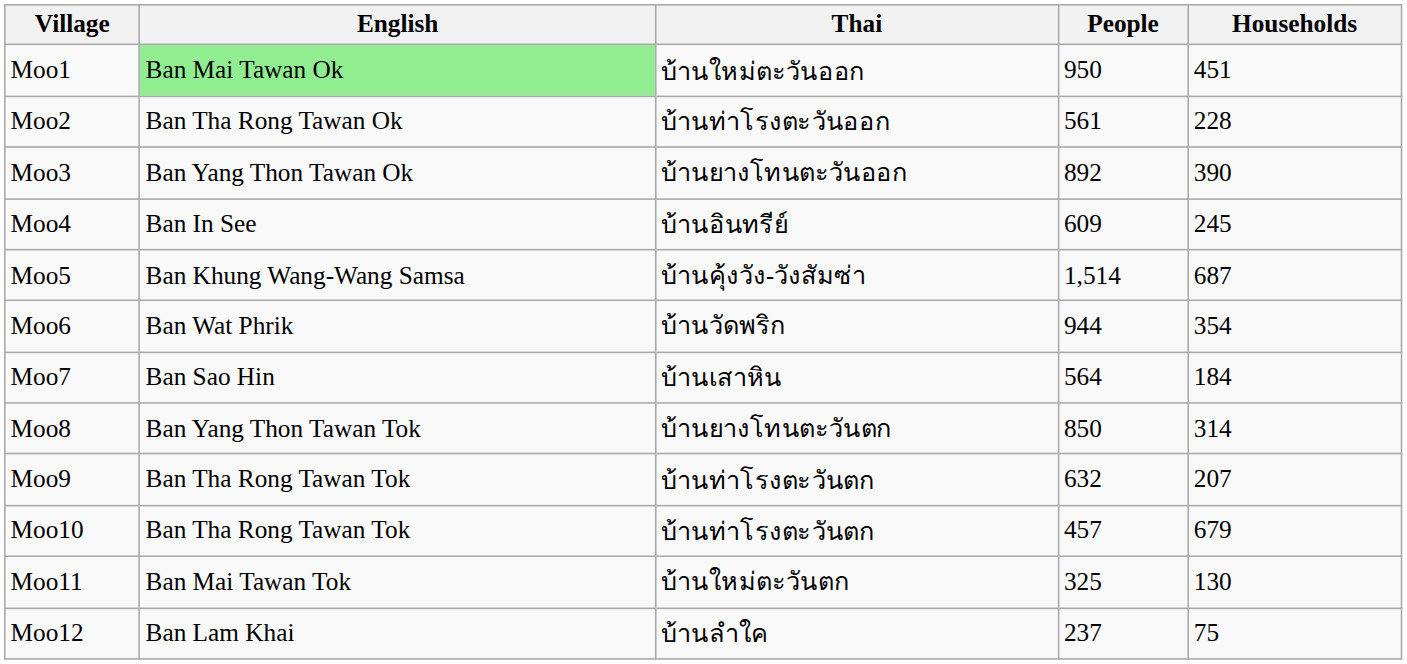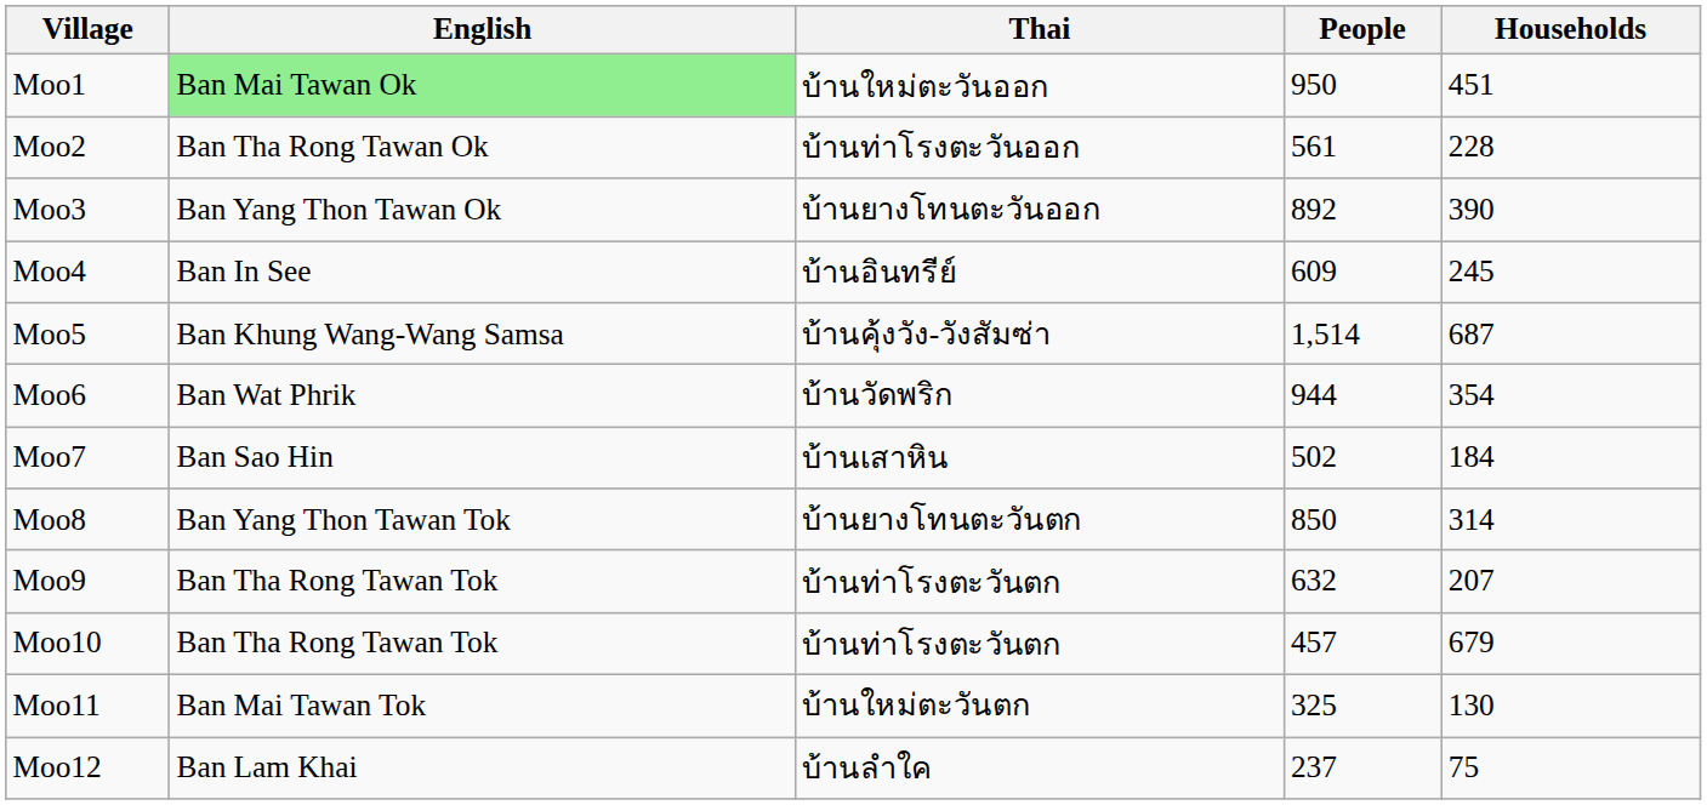Moo7 | People: 564 -> 502
